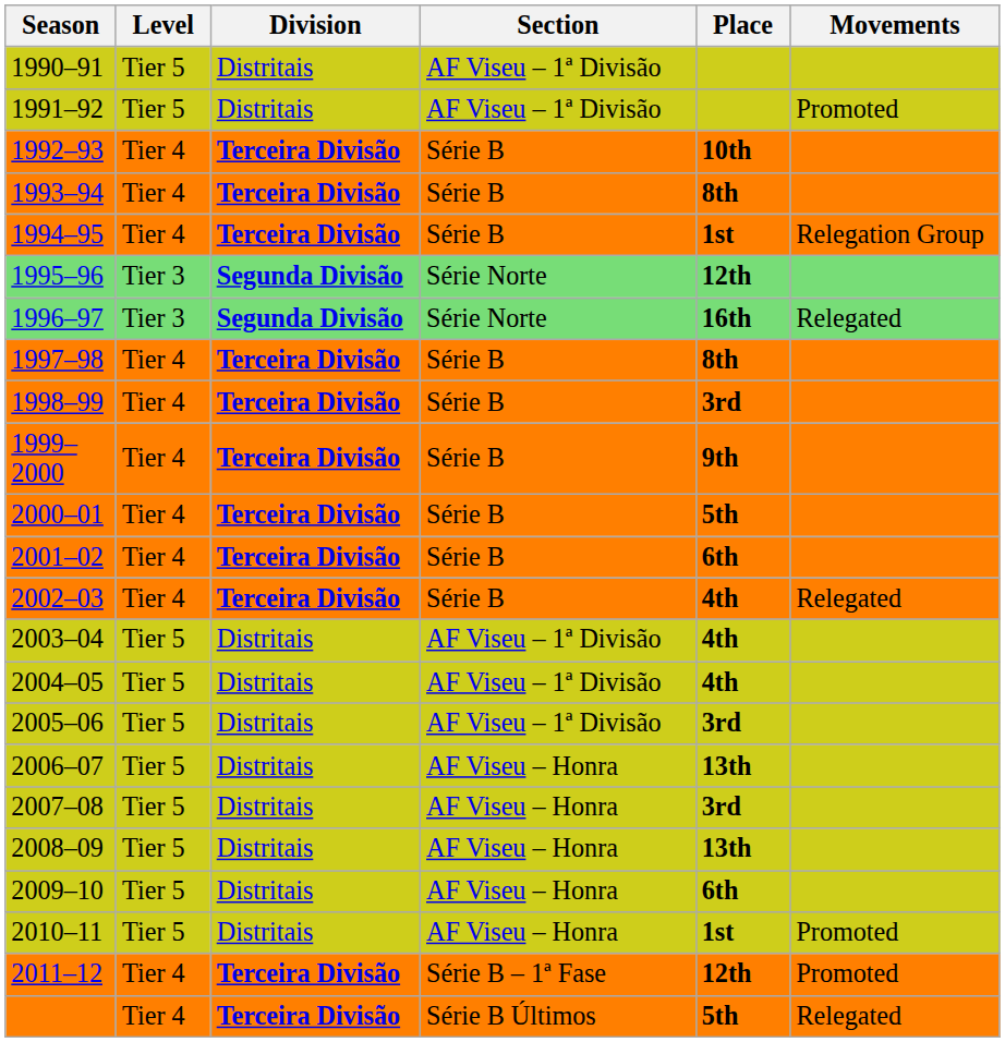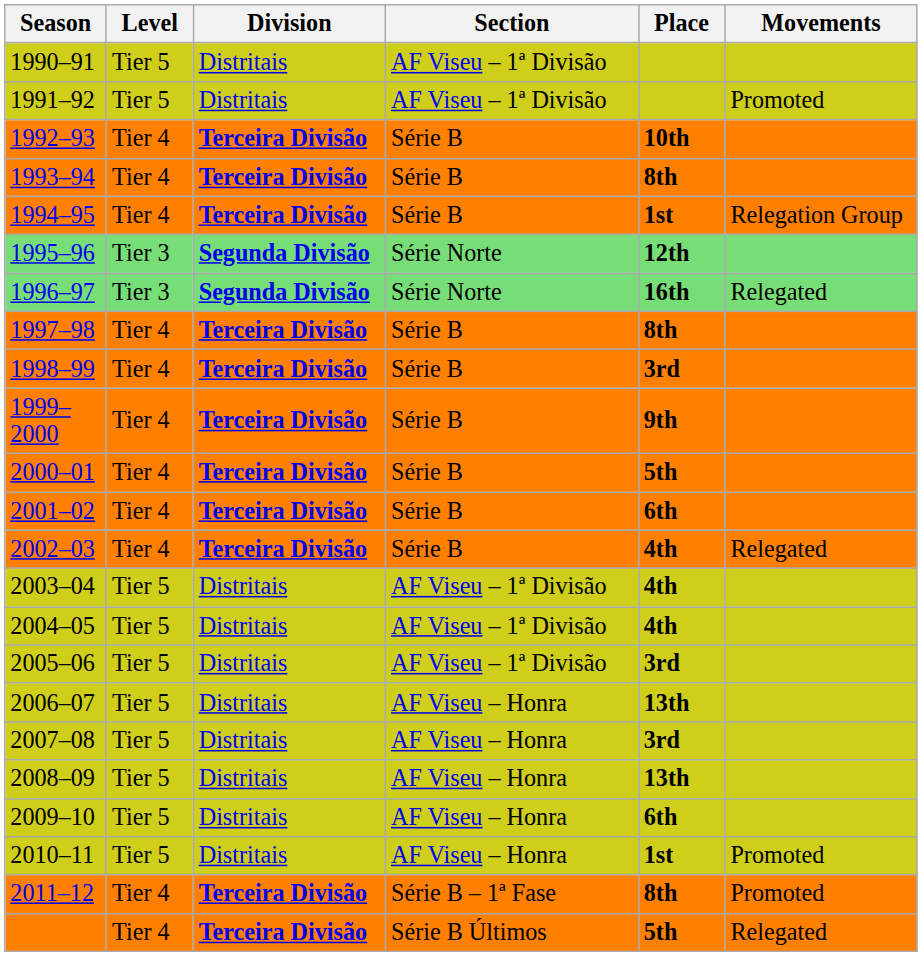2011–12 | Place: 12th -> 8th
